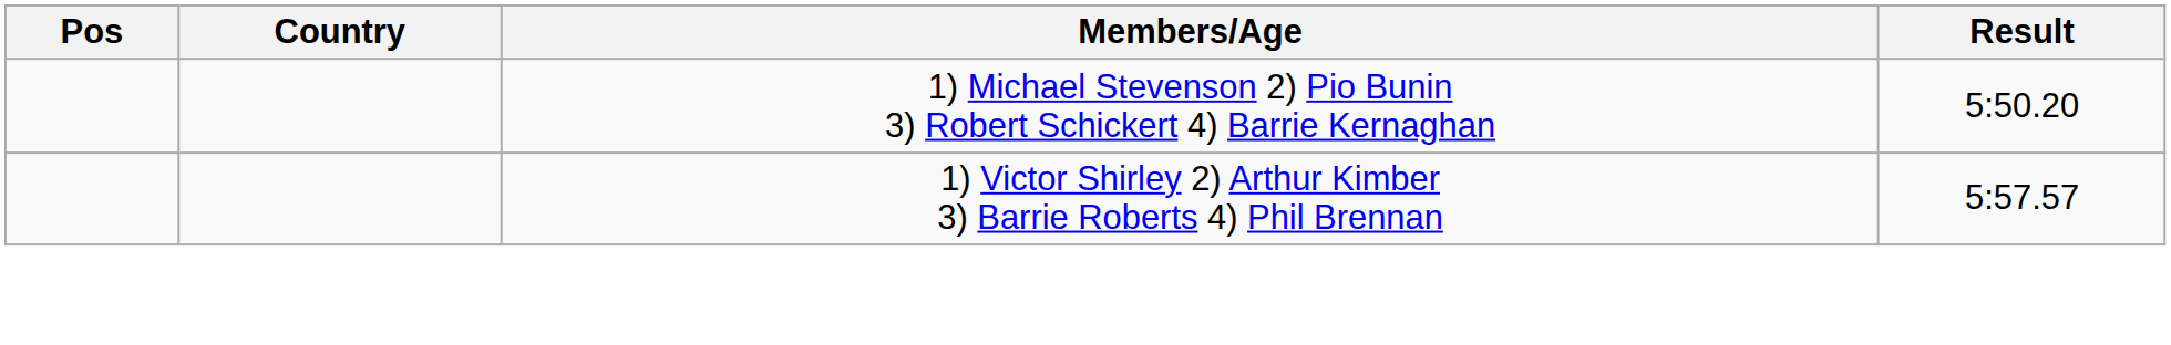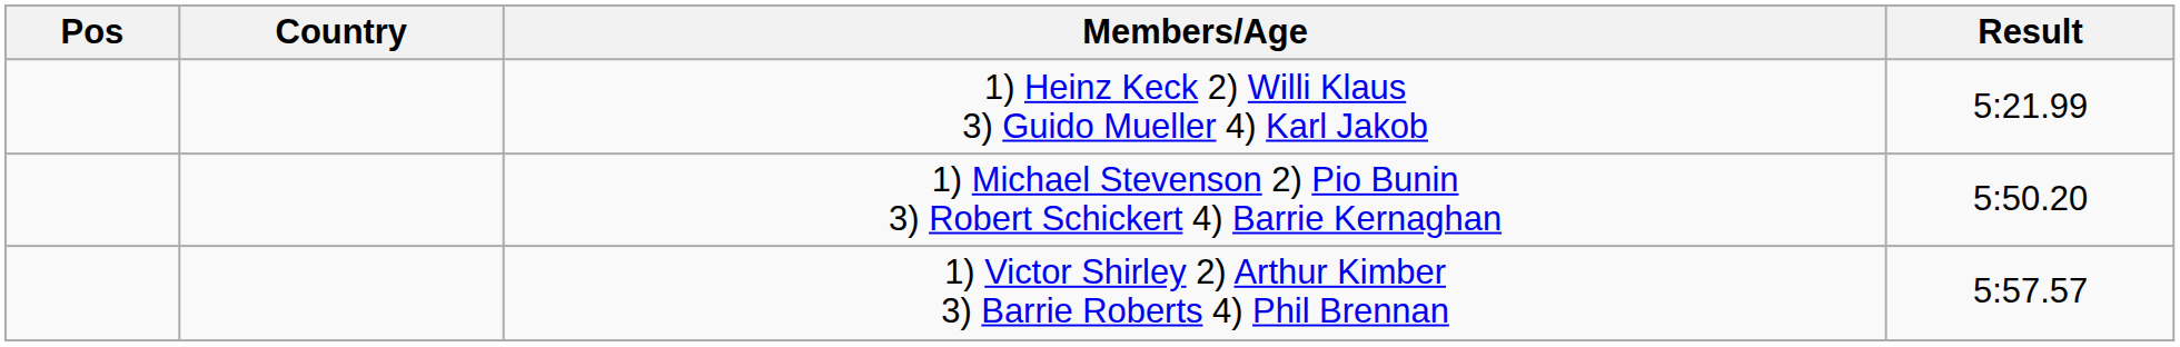+ row: 1) Heinz Keck 2) Willi Klaus 3) Guido Mueller 4) Karl Jakob | 5:21.99
